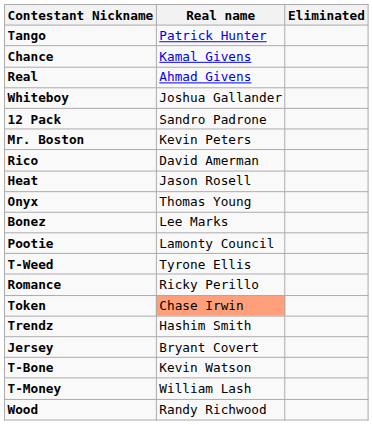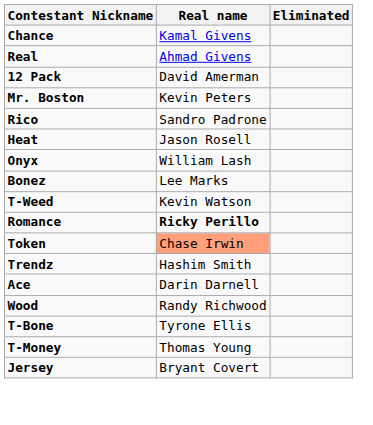- row: Tango | Patrick Hunter
- row: Whiteboy | Joshua Gallander
12 Pack | Real name: Sandro Padrone -> David Amerman
Rico | Real name: David Amerman -> Sandro Padrone
Onyx | Real name: Thomas Young -> William Lash
- row: Pootie | Lamonty Council
T-Weed | Real name: Tyrone Ellis -> Kevin Watson
Romance | Real name: normal -> bold
+ row: Ace | Darin Darnell
rows swapped: Jersey <-> Wood
T-Bone | Real name: Kevin Watson -> Tyrone Ellis
T-Money | Real name: William Lash -> Thomas Young
